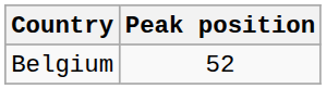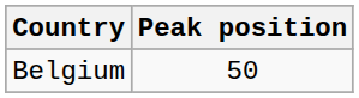Belgium | Peak position: 52 -> 50
